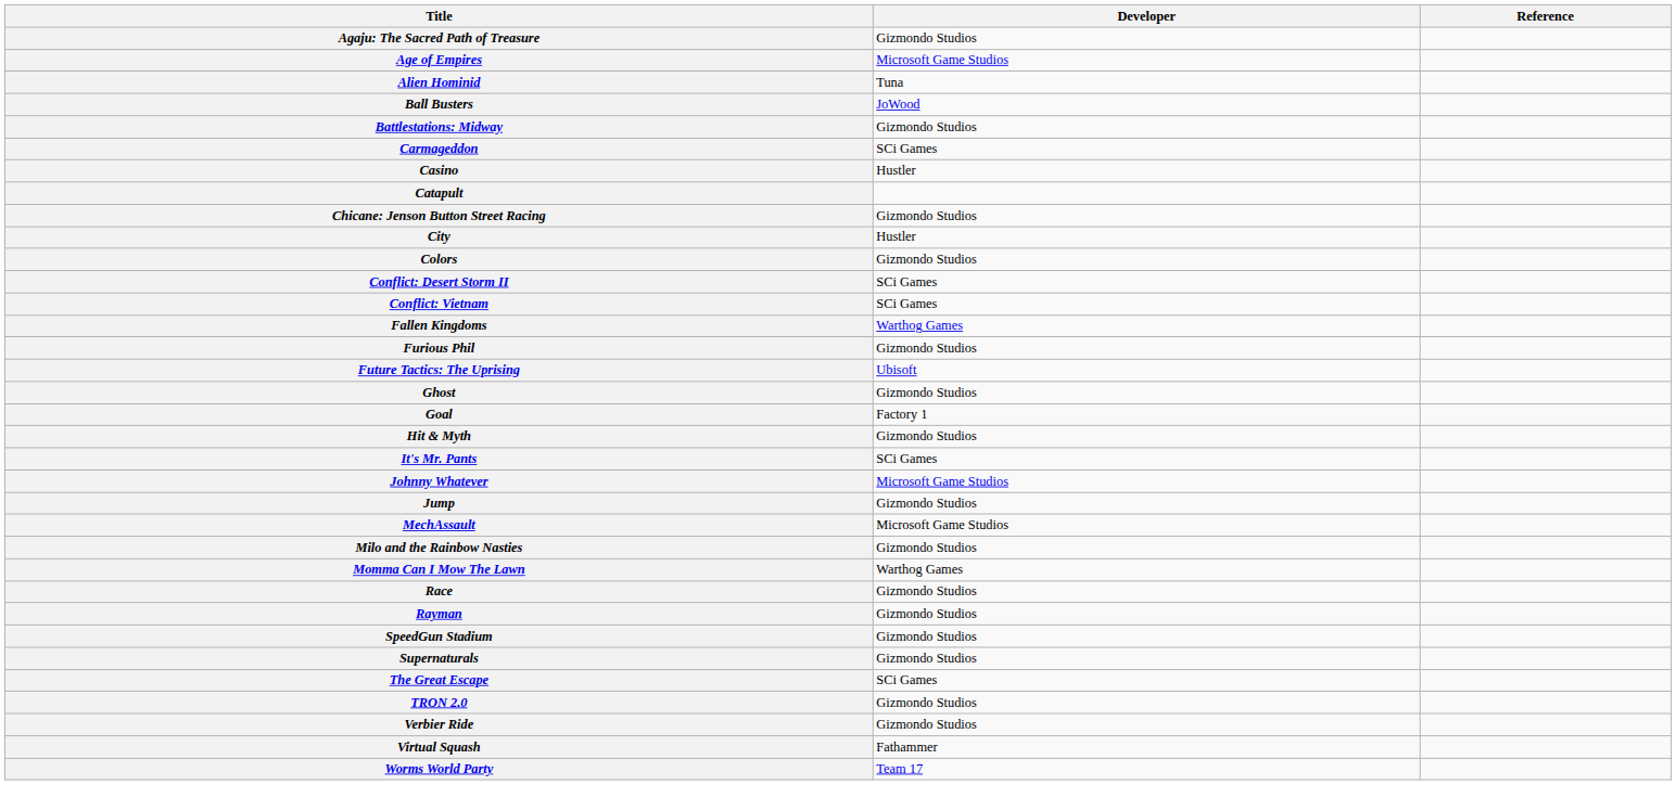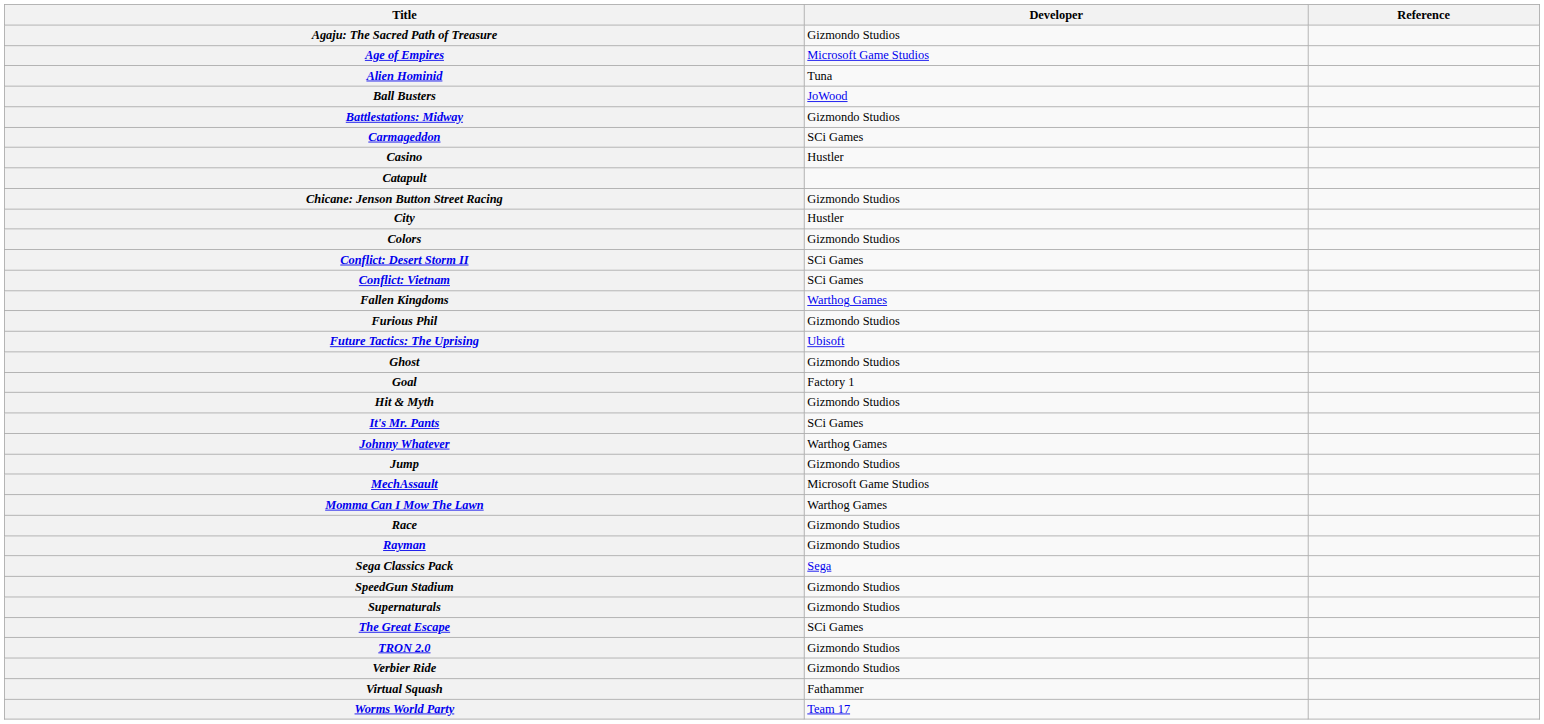Johnny Whatever | Developer: Microsoft Game Studios -> Warthog Games
- row: Milo and the Rainbow Nasties | Gizmondo Studios
+ row: Sega Classics Pack | Sega
